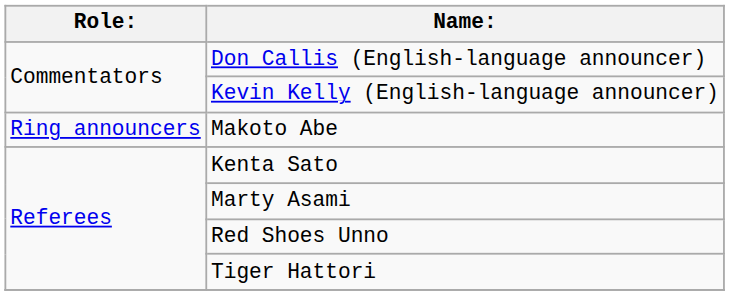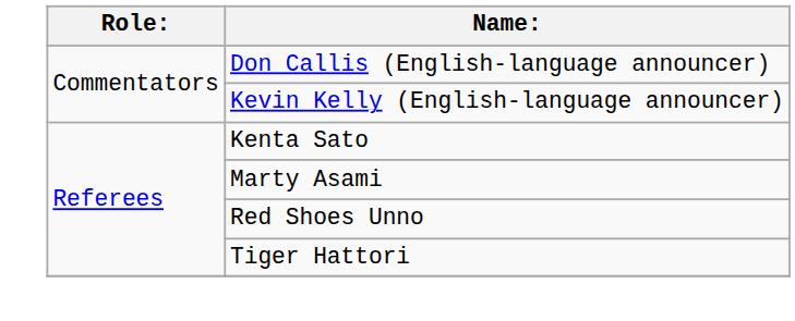- row: Ring announcers | Makoto Abe
